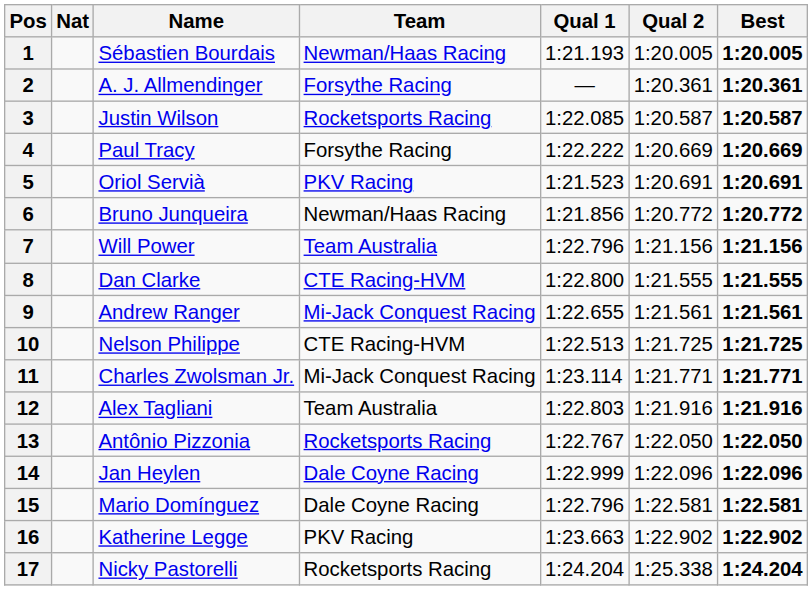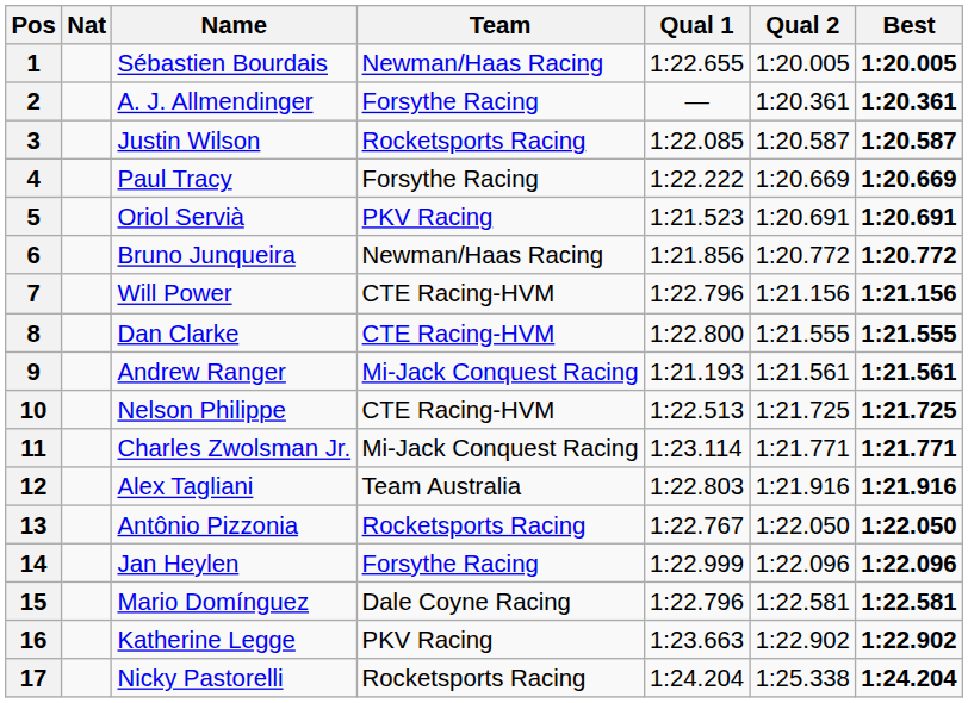1 | Qual 1: 1:21.193 -> 1:22.655
7 | Team: Team Australia -> CTE Racing-HVM
9 | Qual 1: 1:22.655 -> 1:21.193
14 | Team: Dale Coyne Racing -> Forsythe Racing
